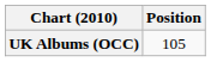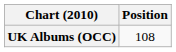UK Albums (OCC) | Position: 105 -> 108
